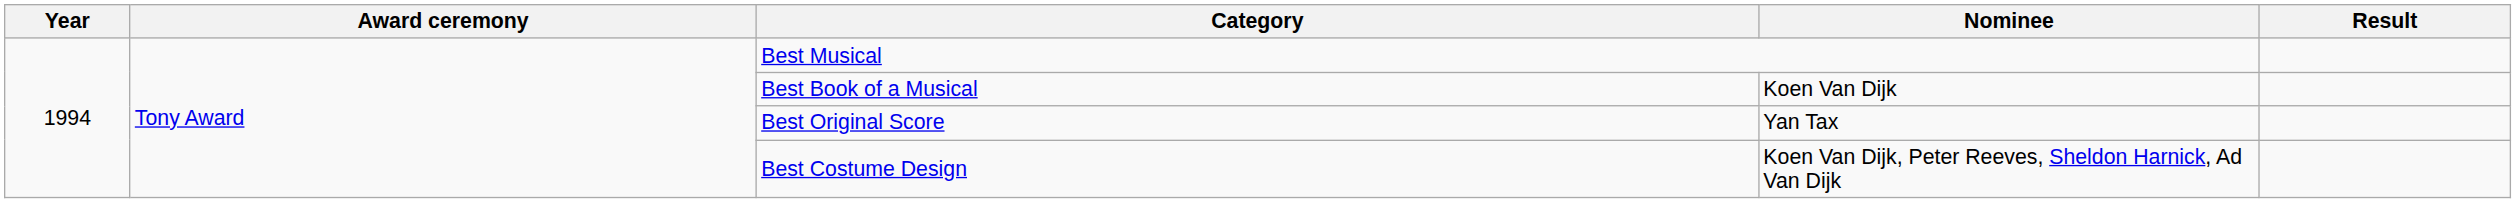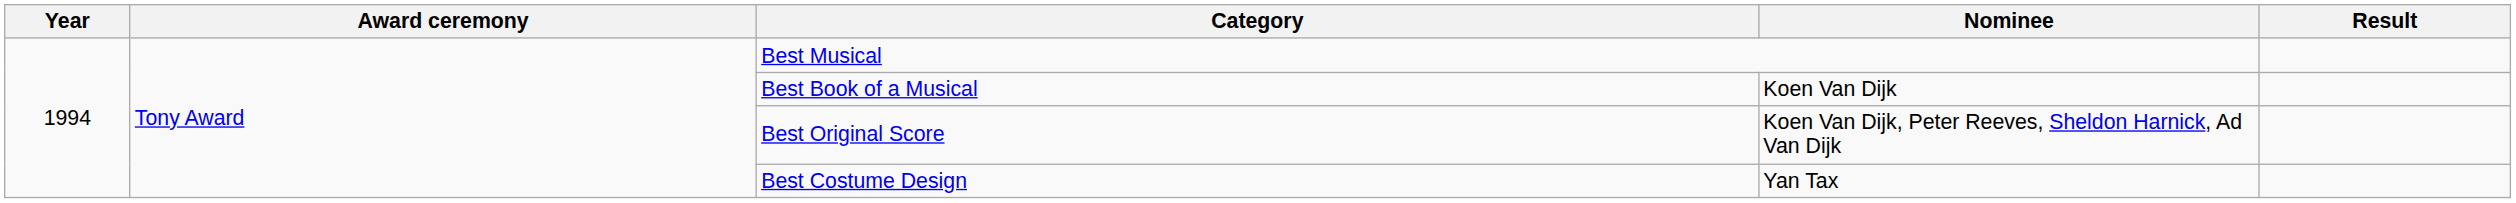Best Original Score | Nominee: Yan Tax -> Koen Van Dijk, Peter Reeves, Sheldon Harnick, Ad Van Dijk
Best Costume Design | Nominee: Koen Van Dijk, Peter Reeves, Sheldon Harnick, Ad Van Dijk -> Yan Tax
